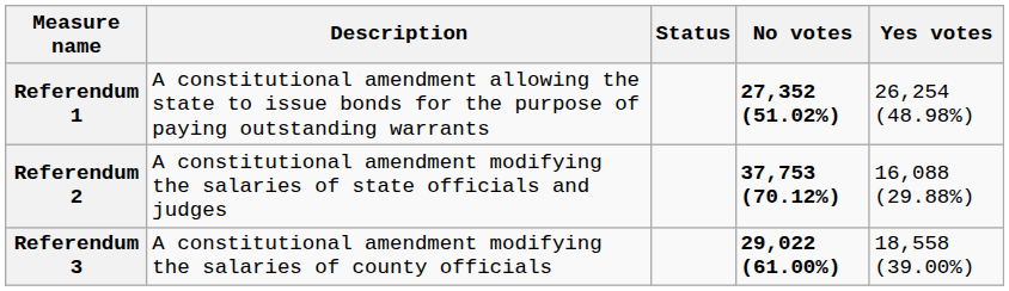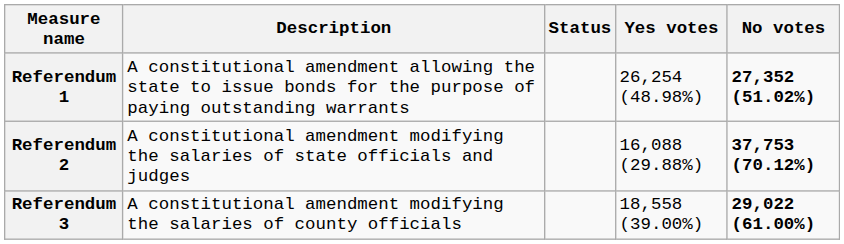columns swapped: Yes votes <-> No votes
